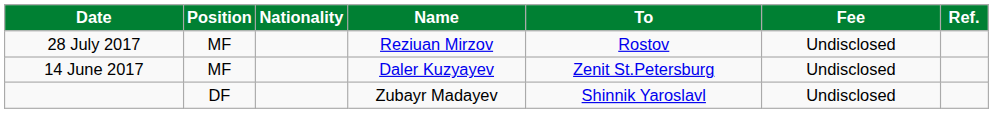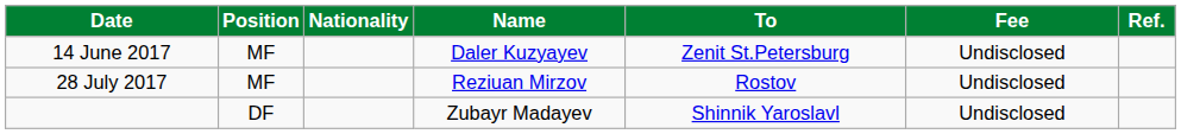rows swapped: 14 June 2017 <-> 28 July 2017
